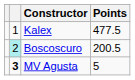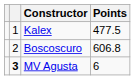Boscoscuro | column 2: paleturquoise background -> no background
Boscoscuro | Points: 200.5 -> 606.8
MV Agusta | Points: 5 -> 6
